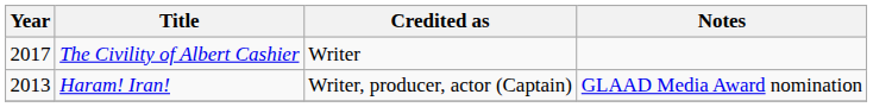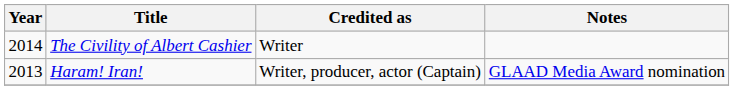The Civility of Albert Cashier | Year: 2017 -> 2014
